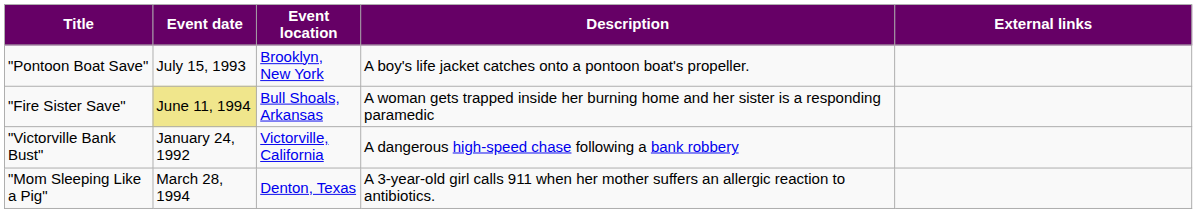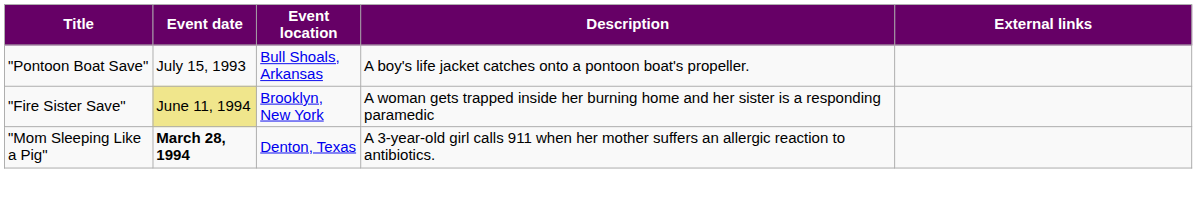"Pontoon Boat Save" | Event location: Brooklyn, New York -> Bull Shoals, Arkansas
"Fire Sister Save" | Event location: Bull Shoals, Arkansas -> Brooklyn, New York
- row: "Victorville Bank Bust" | January 24, 1992 | Victorville, California | A dangerous high-speed chase following a bank robbery
"Mom Sleeping Like a Pig" | Event date: normal -> bold
